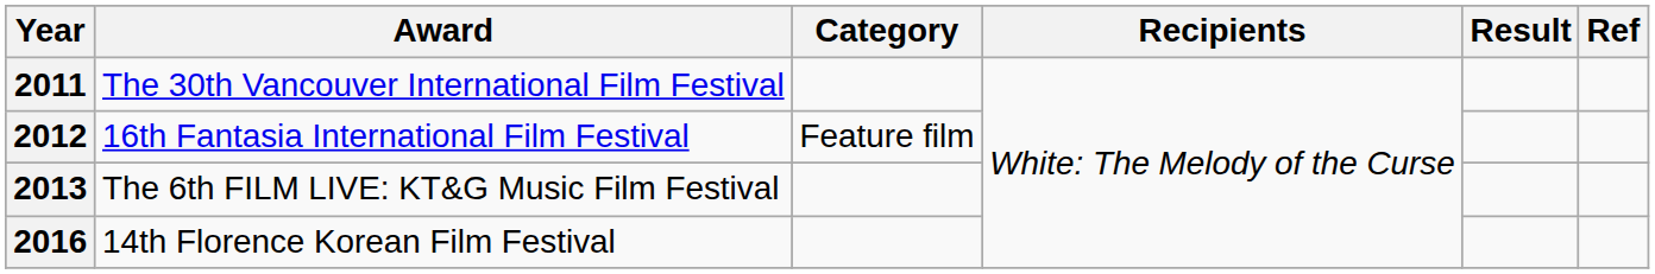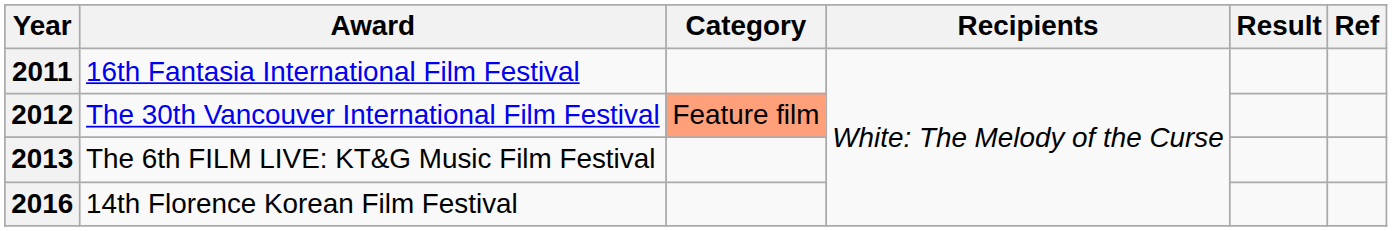2011 | Award: The 30th Vancouver International Film Festival -> 16th Fantasia International Film Festival
2012 | Award: 16th Fantasia International Film Festival -> The 30th Vancouver International Film Festival
2012 | Category: no background -> lightsalmon background
